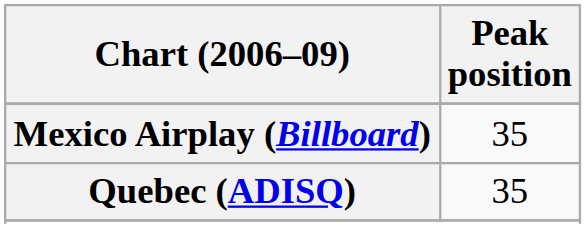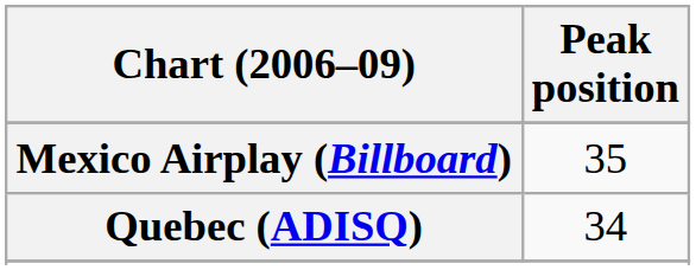Quebec (ADISQ) | Peak position: 35 -> 34
